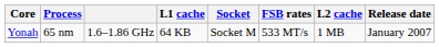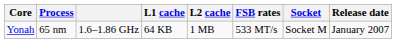columns swapped: L2 cache <-> Socket
